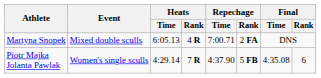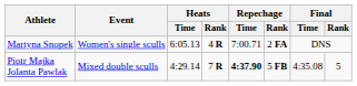Martyna Snopek | Event: Mixed double sculls -> Women's single sculls
Piotr Majka Jolanta Pawlak | Event: Women's single sculls -> Mixed double sculls
Piotr Majka Jolanta Pawlak | Repechage / Time: normal -> bold
Piotr Majka Jolanta Pawlak | Final / Rank: 6 -> 5
